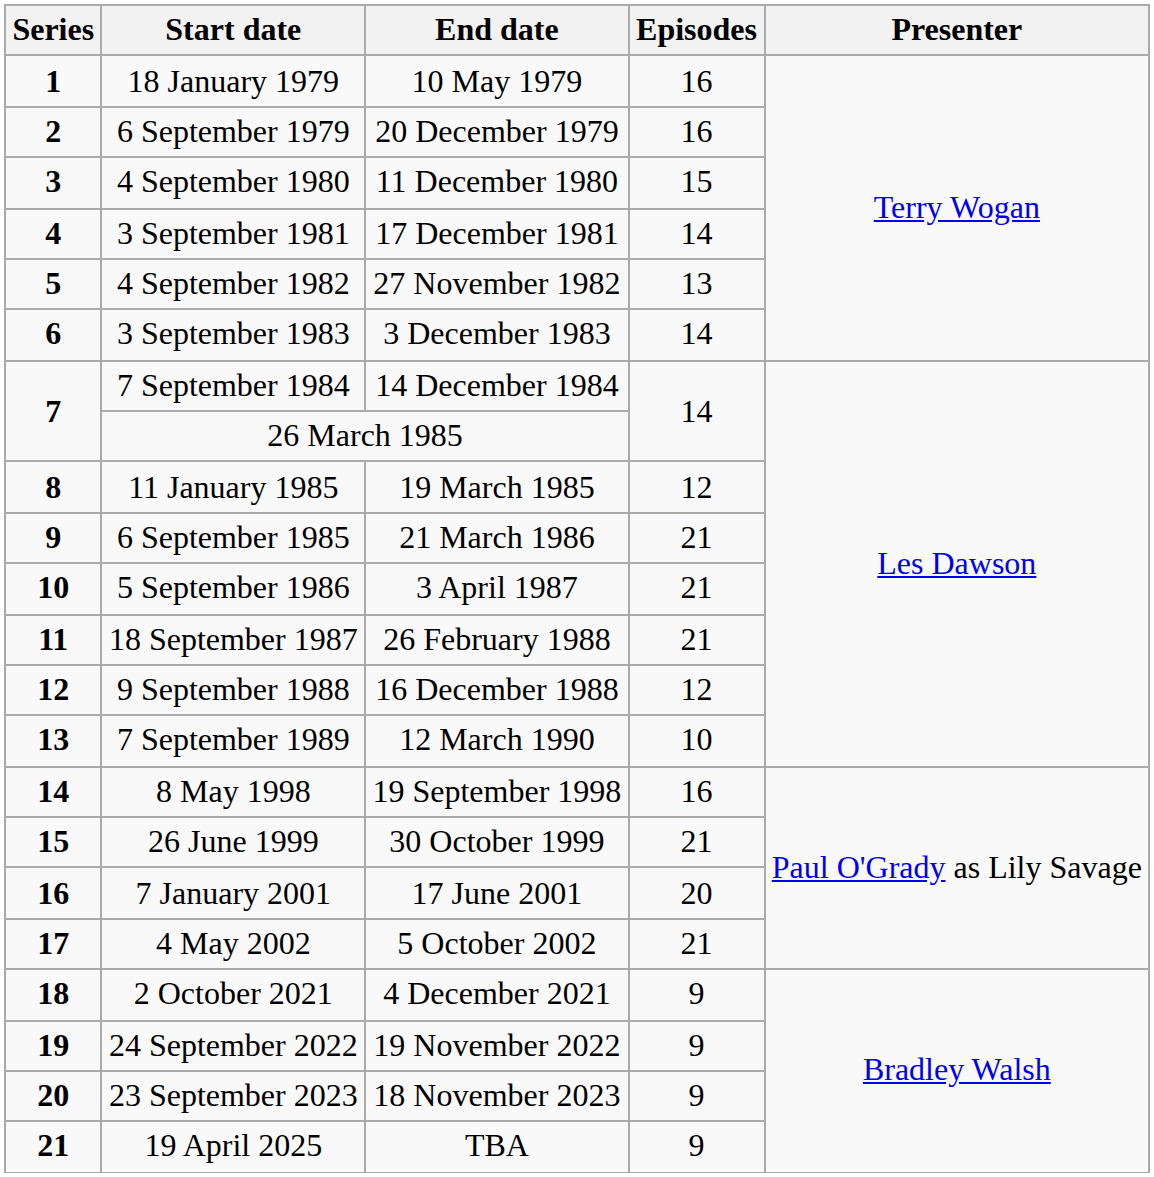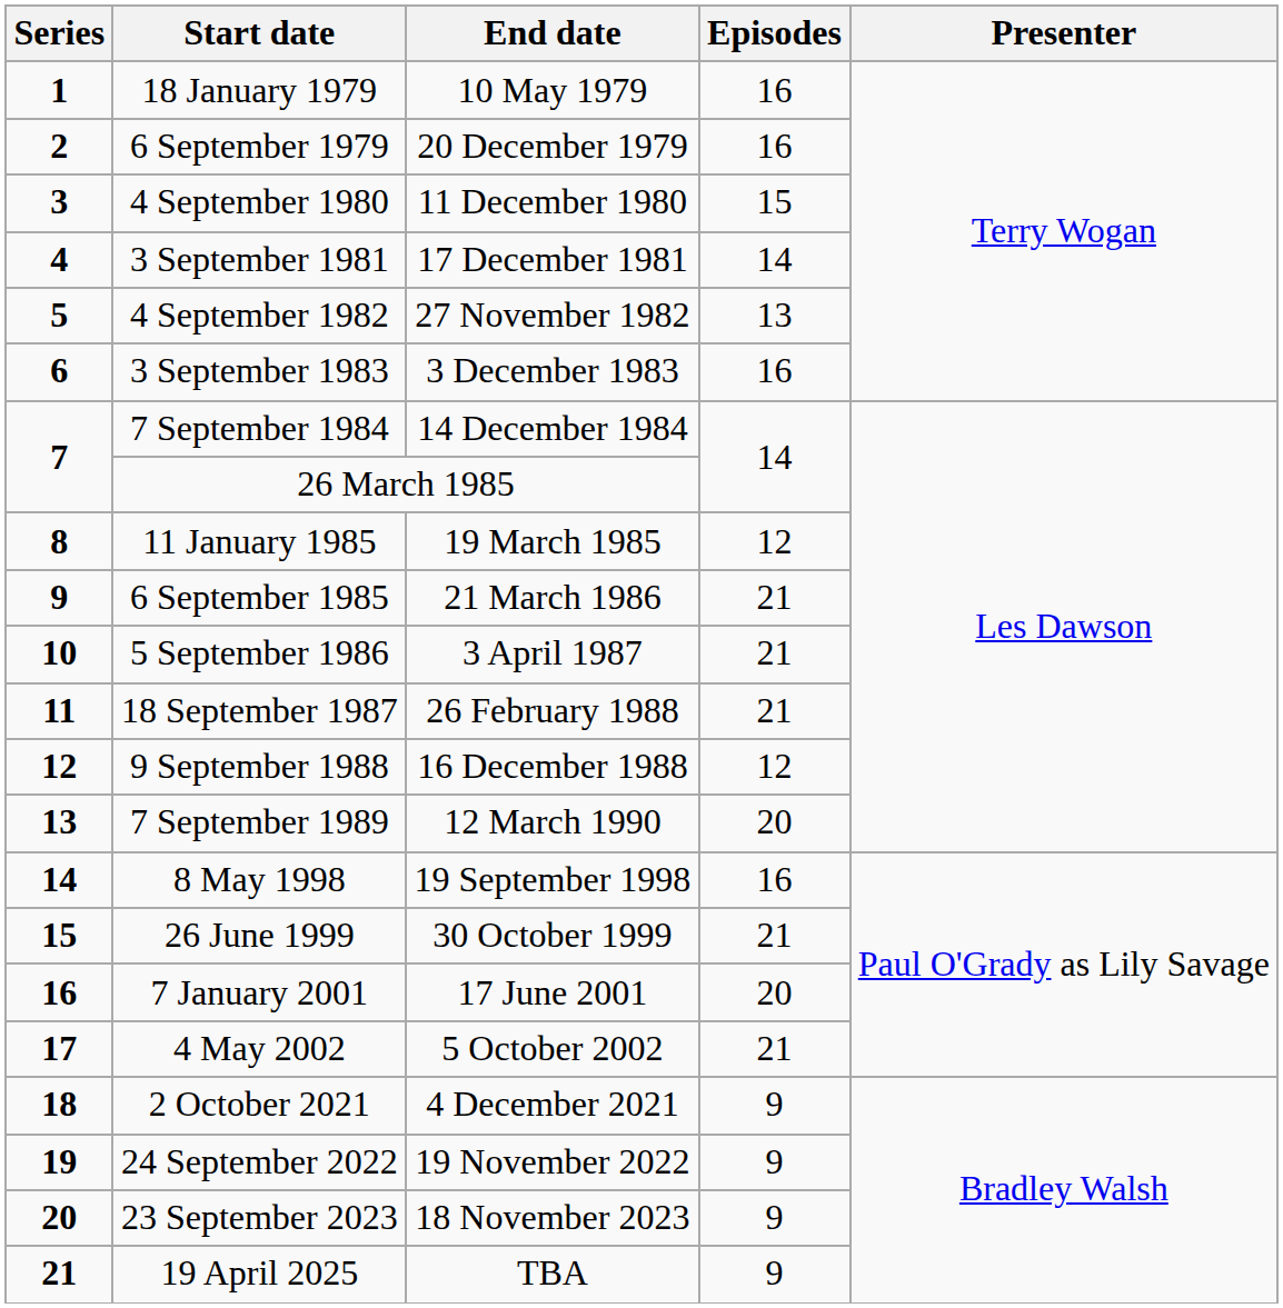3 September 1983 | Episodes: 14 -> 16
7 September 1989 | Episodes: 10 -> 20
